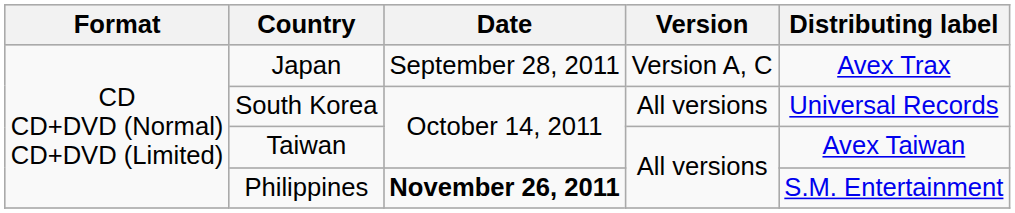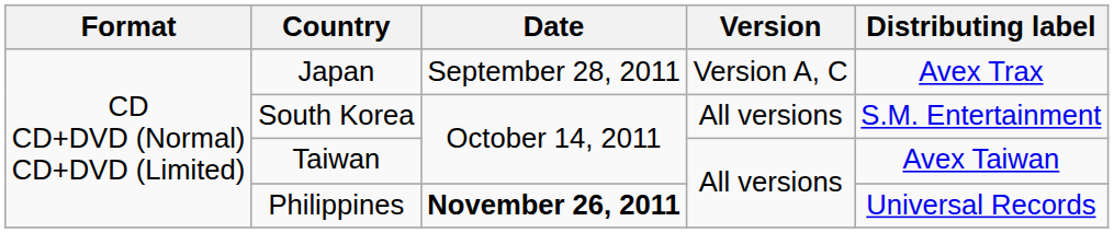South Korea | Distributing label: Universal Records -> S.M. Entertainment
Philippines | Distributing label: S.M. Entertainment -> Universal Records
